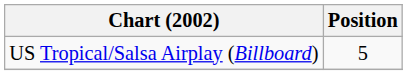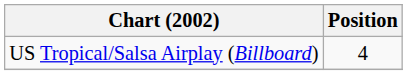US Tropical/Salsa Airplay (Billboard) | Position: 5 -> 4
